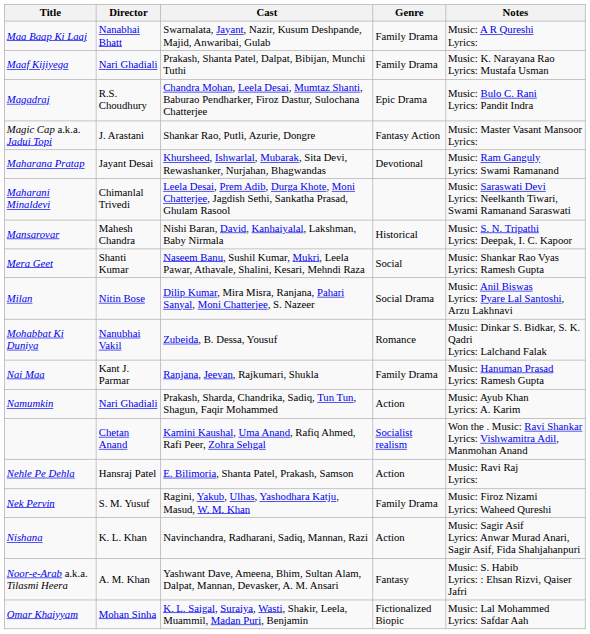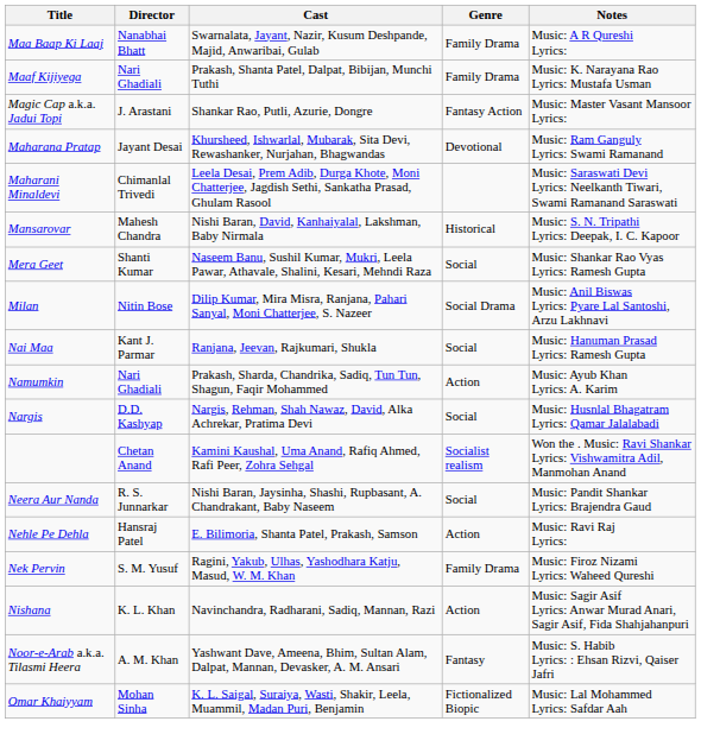- row: Magadraj | R.S. Choudhury | Chandra Mohan, Leela Desai, Mumtaz Shanti, Baburao Pendharker, Firoz Dastur, Sulochana Chatterjee | Epic Drama | Music: Bulo C. Rani Lyrics: Pandit Indra
- row: Mohabbat Ki Duniya | Nanubhai Vakil | Zubeida, B. Dessa, Yousuf | Romance | Music: Dinkar S. Bidkar, S. K. Qadri Lyrics: Lalchand Falak
Nai Maa | Genre: Family Drama -> Social
+ row: Nargis | D.D. Kashyap | Nargis, Rehman, Shah Nawaz, David, Alka Achrekar, Pratima Devi | Social | Music: Husnlal Bhagatram Lyrics: Qamar Jalalabadi
+ row: Neera Aur Nanda | R. S. Junnarkar | Nishi Baran, Jaysinha, Shashi, Rupbasant, A. Chandrakant, Baby Naseem | Social | Music: Pandit Shankar Lyrics: Brajendra Gaud
